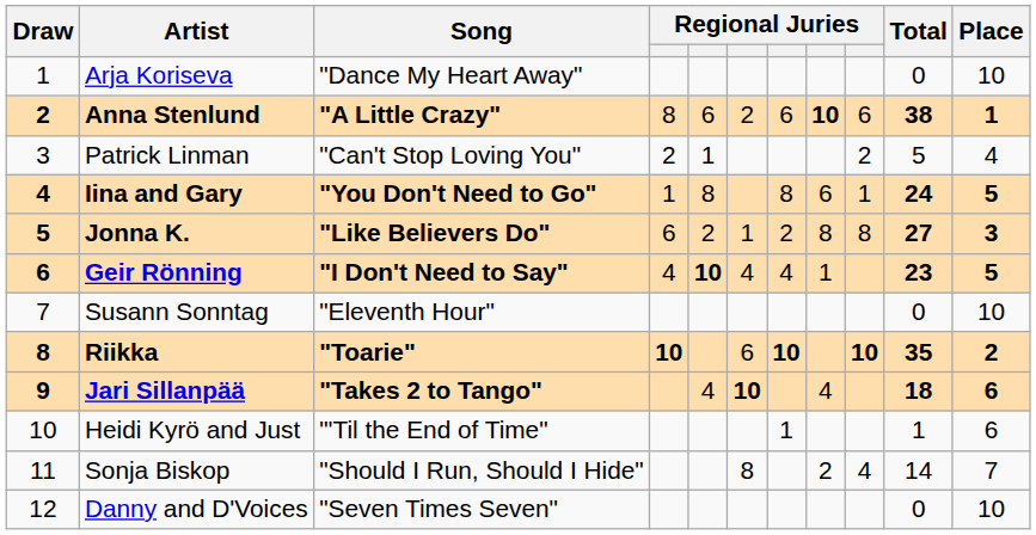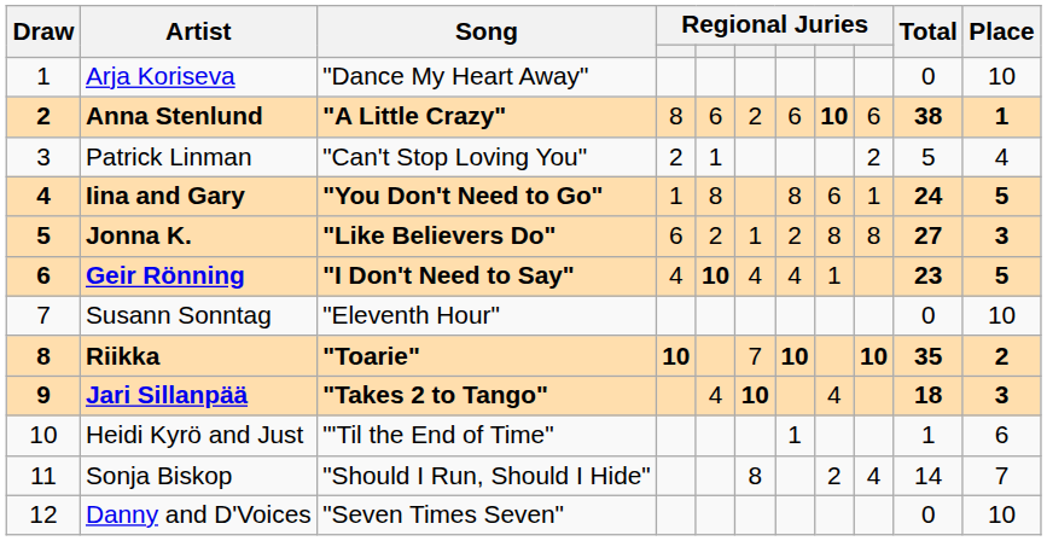Riikka | column 6: 6 -> 7
Jari Sillanpää | Place: 6 -> 3
